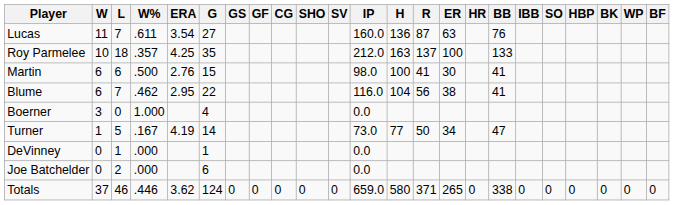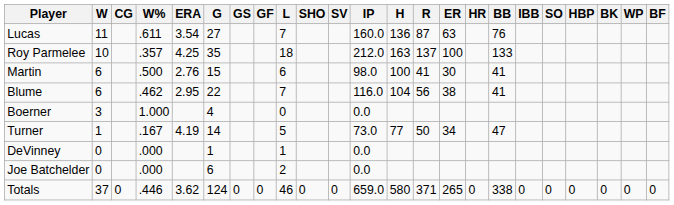columns swapped: L <-> CG
